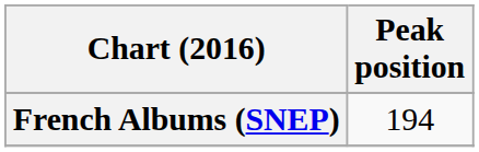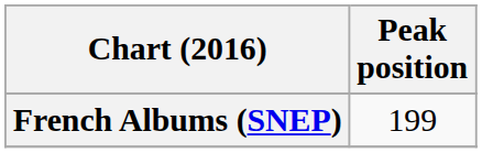French Albums (SNEP) | Peak position: 194 -> 199
